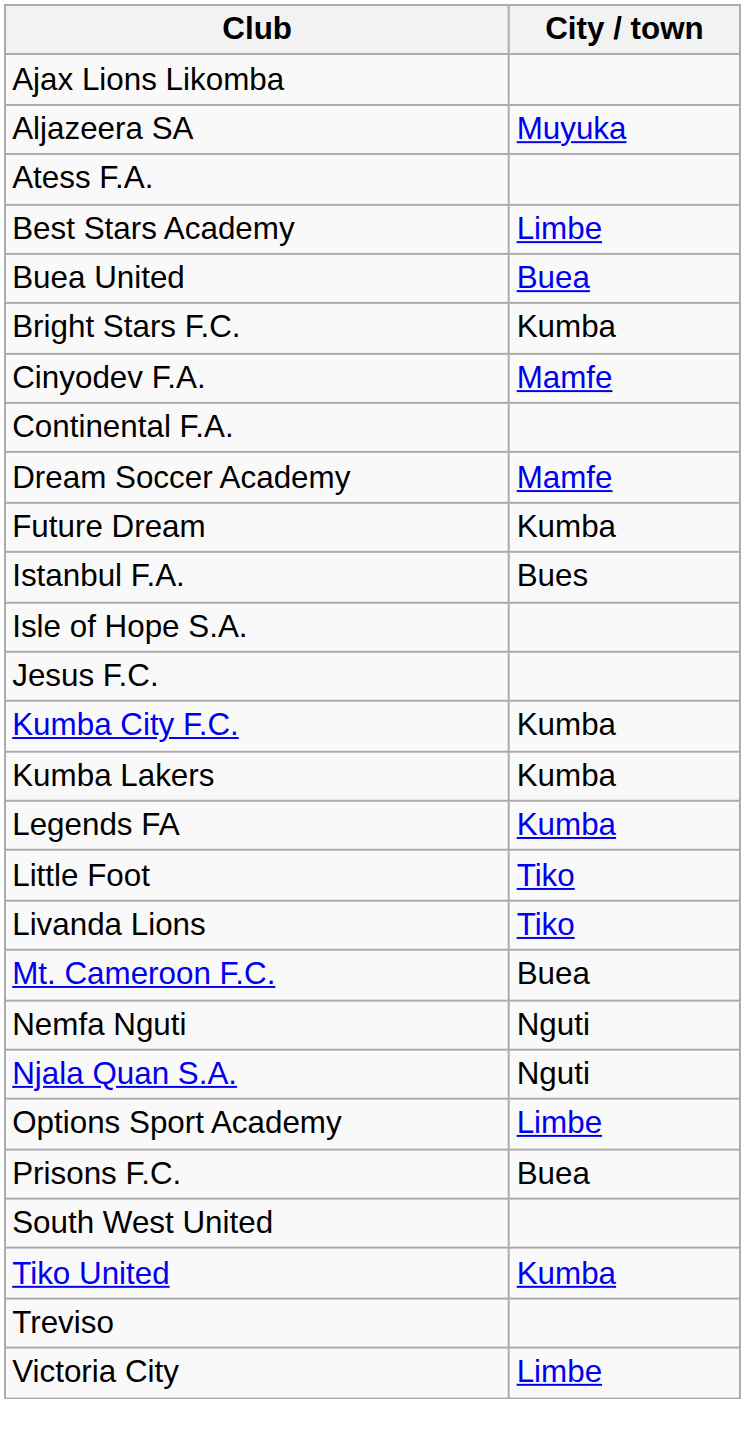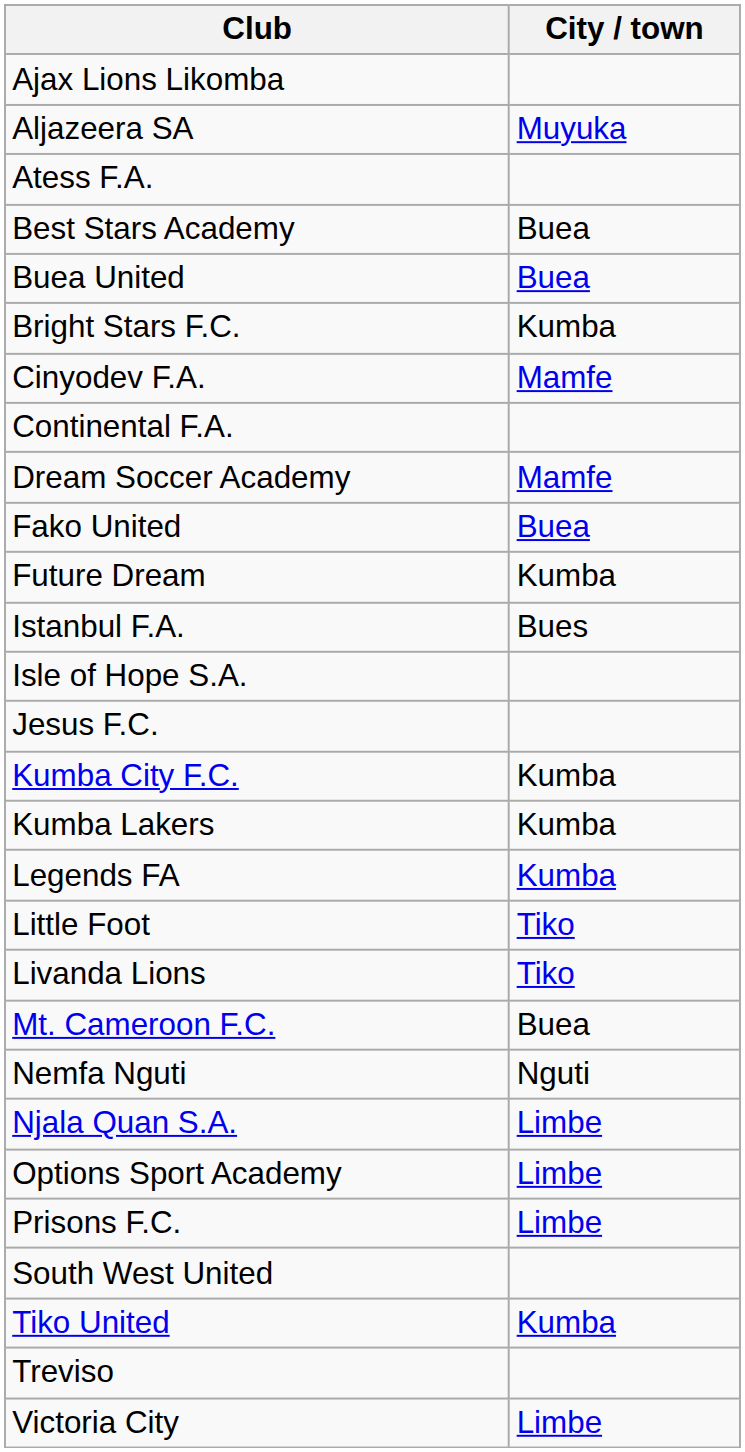Best Stars Academy | City / town: Limbe -> Buea
+ row: Fako United | Buea
Njala Quan S.A. | City / town: Nguti -> Limbe
Prisons F.C. | City / town: Buea -> Limbe
